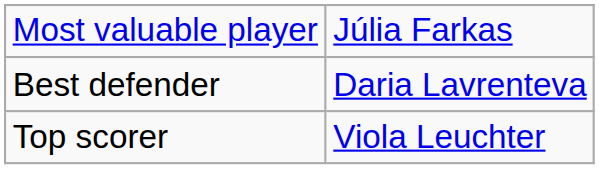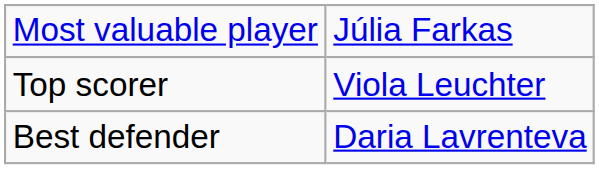rows swapped: Best defender <-> Top scorer
